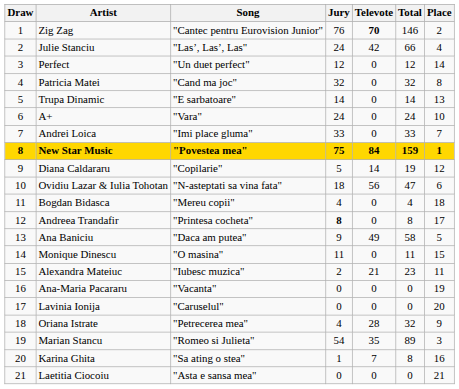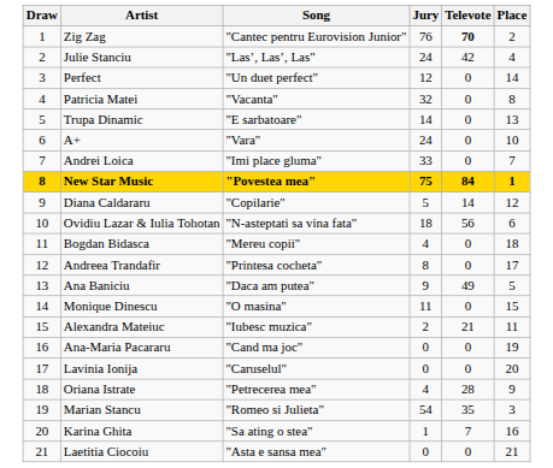- column: Total | 146 | 66 | 12 | 32 | 14 | 24 | 33 | 159 | 19 | 47 | 4 | 8 | 58 | 11 | 23 | 0 | 0 | 32 | 89 | 8 | 0
Patricia Matei | Song: "Cand ma joc" -> "Vacanta"
Andreea Trandafir | Jury: bold -> normal
Ana-Maria Pacararu | Song: "Vacanta" -> "Cand ma joc"
